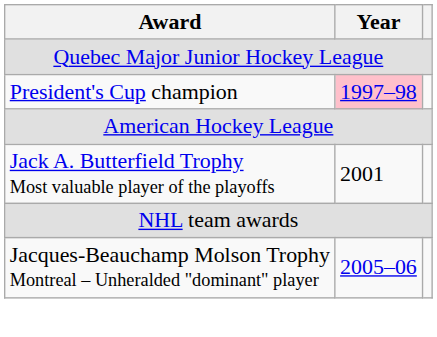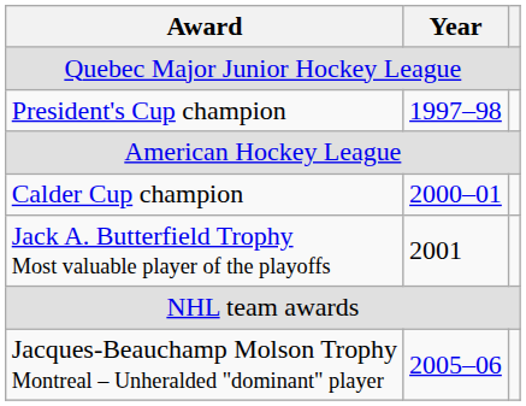President's Cup champion | Year: pink background -> no background
+ row: Calder Cup champion | 2000–01
